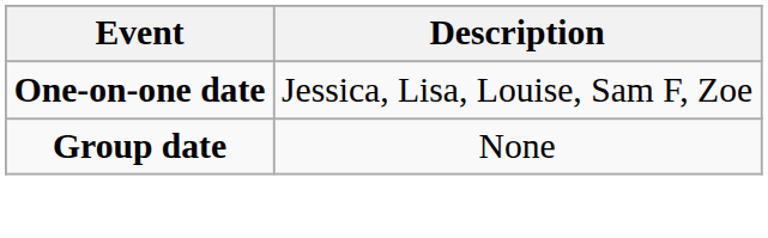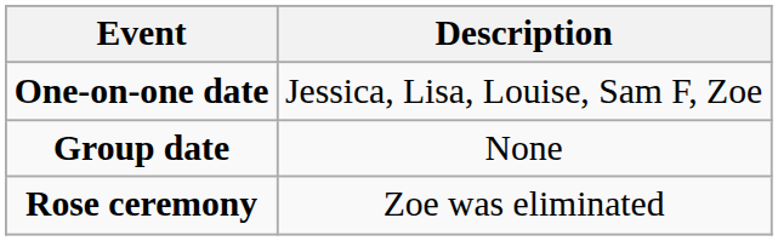+ row: Rose ceremony | Zoe was eliminated
